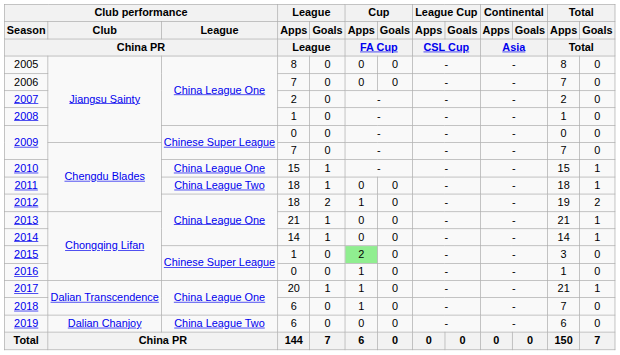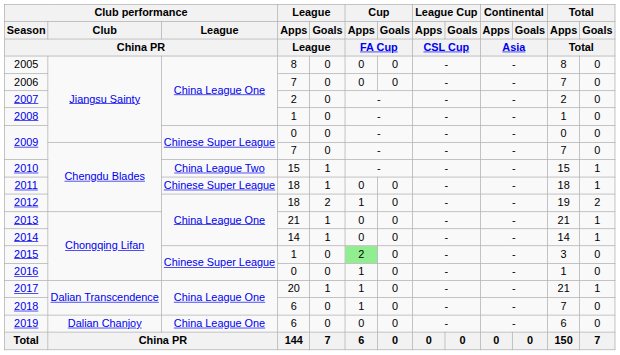2010 | Club performance / League / China PR: China League One -> China League Two
2011 | Club performance / League / China PR: China League Two -> Chinese Super League
2019 | Club performance / League / China PR: China League Two -> China League One
